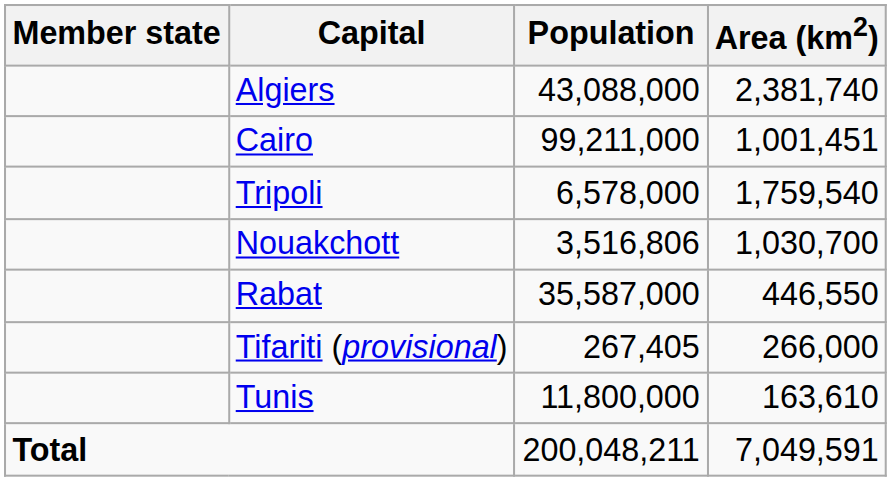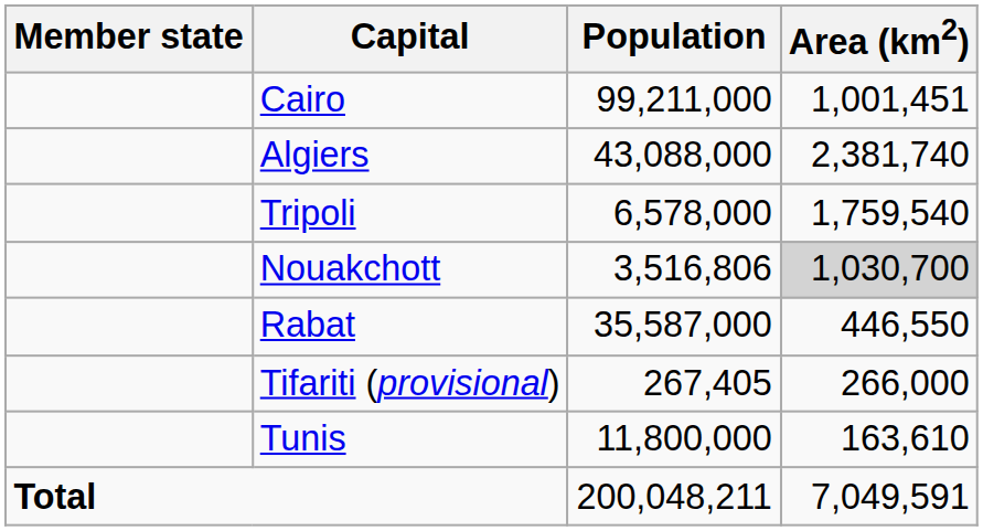rows swapped: Algiers <-> Cairo
Nouakchott | Area (km2): no background -> lightgrey background
